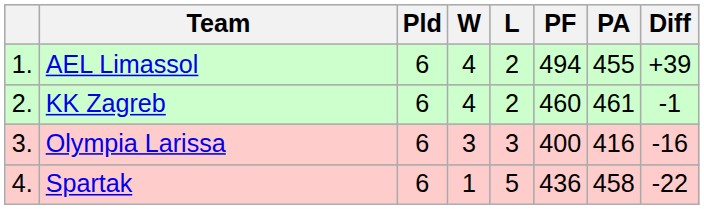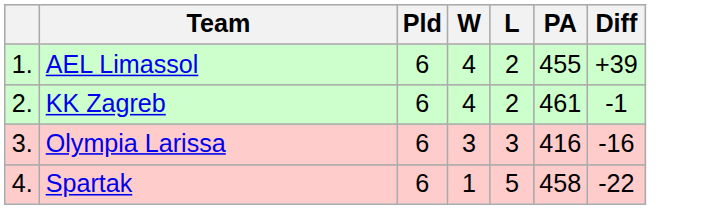- column: PF | 494 | 460 | 400 | 436
